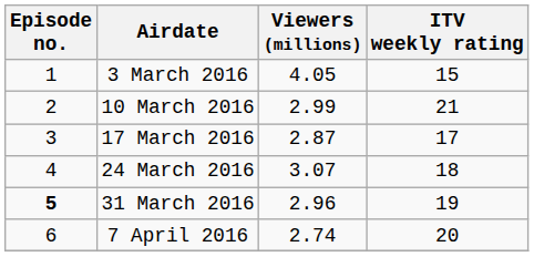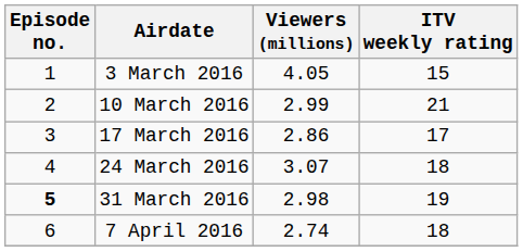17 March 2016 | Viewers (millions): 2.87 -> 2.86
31 March 2016 | Viewers (millions): 2.96 -> 2.98
7 April 2016 | ITV weekly rating: 20 -> 18
